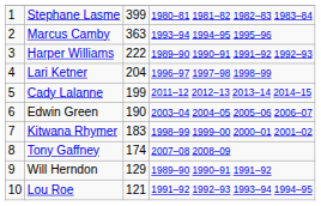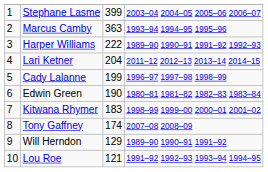Stephane Lasme | column 4: 1980–81 1981–82 1982–83 1983–84 -> 2003–04 2004–05 2005–06 2006–07
Lari Ketner | column 4: 1996–97 1997–98 1998–99 -> 2011–12 2012–13 2013–14 2014–15
Cady Lalanne | column 4: 2011–12 2012–13 2013–14 2014–15 -> 1996–97 1997–98 1998–99
Edwin Green | column 4: 2003–04 2004–05 2005–06 2006–07 -> 1980–81 1981–82 1982–83 1983–84
